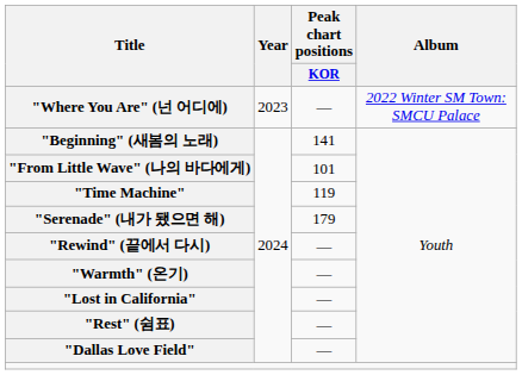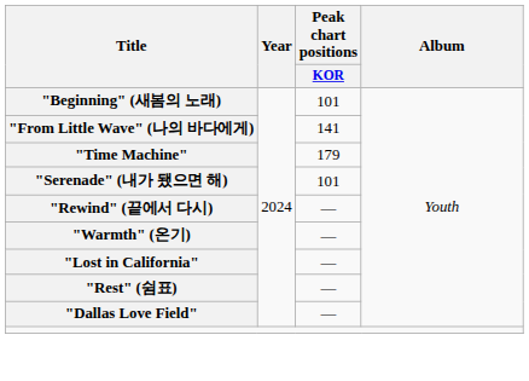- row: "Where You Are" (넌 어디에) | 2023 | — | 2022 Winter SM Town: SMCU Palace
"Beginning" (새봄의 노래) | Peak chart positions / KOR: 141 -> 101
"From Little Wave" (나의 바다에게) | Peak chart positions / KOR: 101 -> 141
"Time Machine" | Peak chart positions / KOR: 119 -> 179
"Serenade" (내가 됐으면 해) | Peak chart positions / KOR: 179 -> 101
